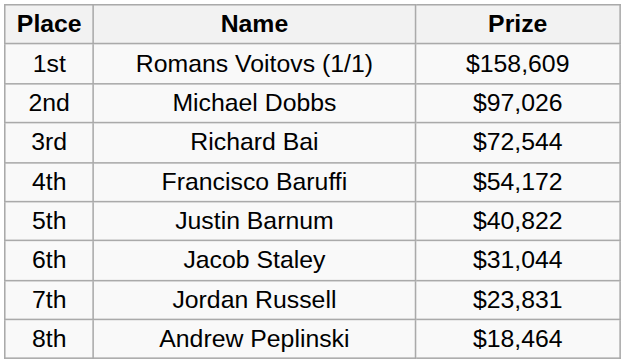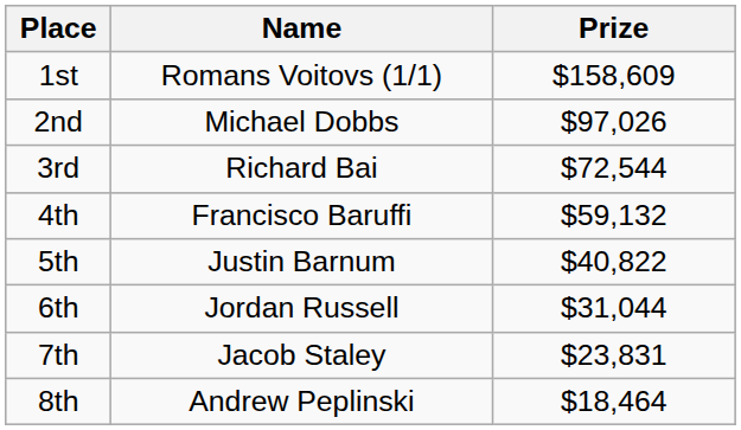4th | Prize: $54,172 -> $59,132
6th | Name: Jacob Staley -> Jordan Russell
7th | Name: Jordan Russell -> Jacob Staley
